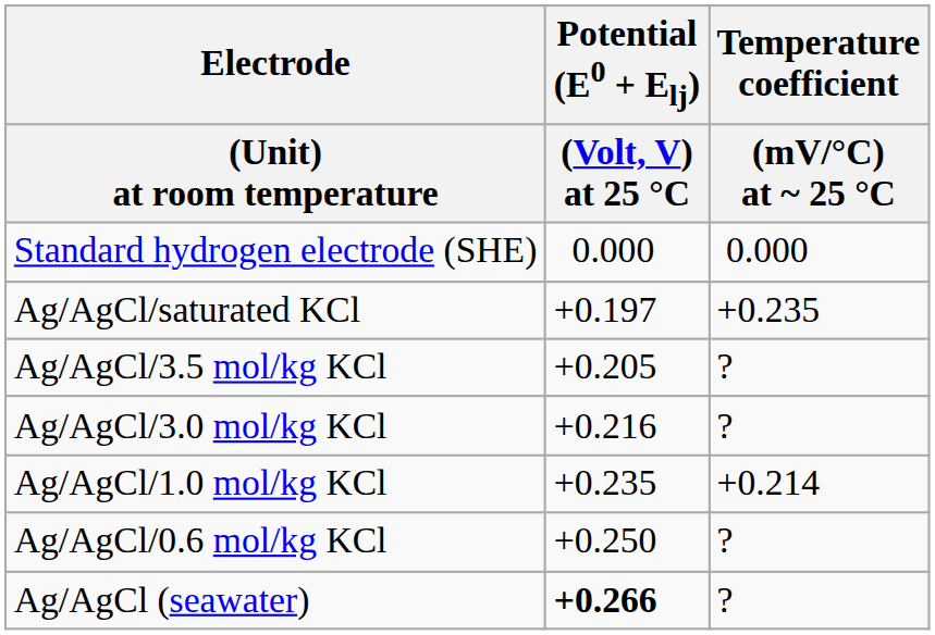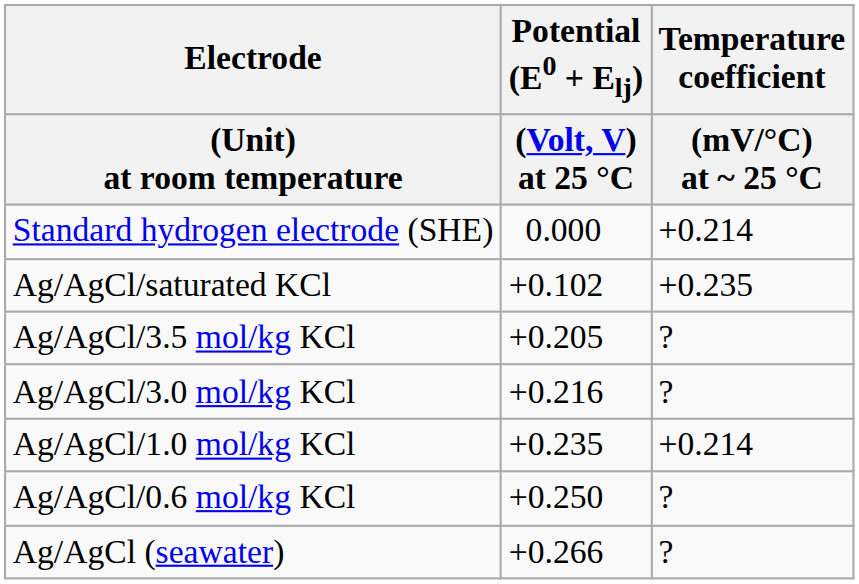Standard hydrogen electrode (SHE) | Temperature coefficient / (mV/°C) at ~ 25 °C: 0.000 -> +0.214
Ag/AgCl/saturated KCl | Potential (E0 + Elj) / (Volt, V) at 25 °C: +0.197 -> +0.102
Ag/AgCl (seawater) | Potential (E0 + Elj) / (Volt, V) at 25 °C: bold -> normal
